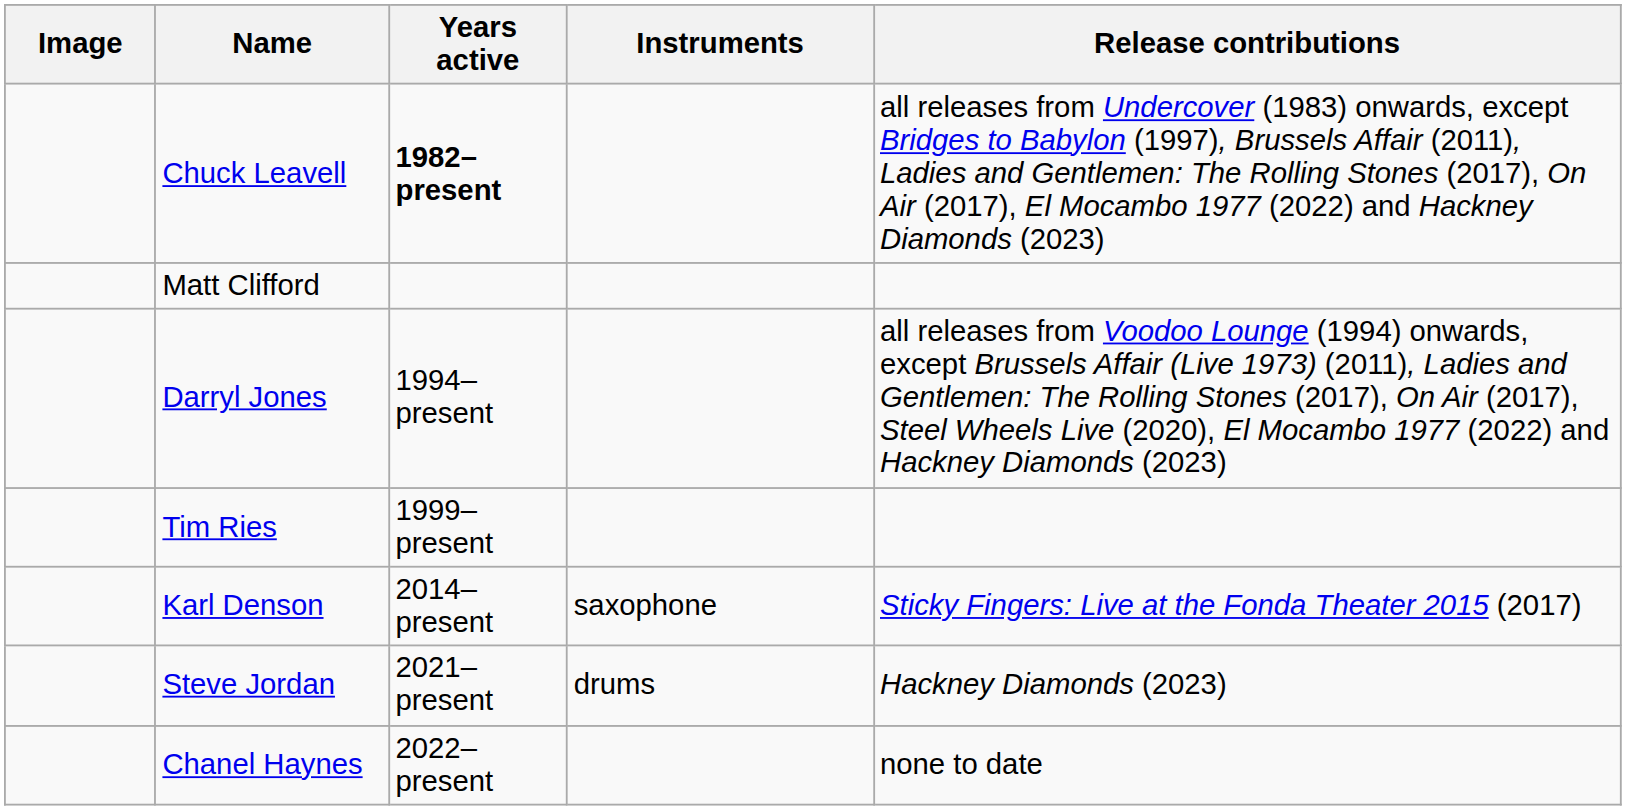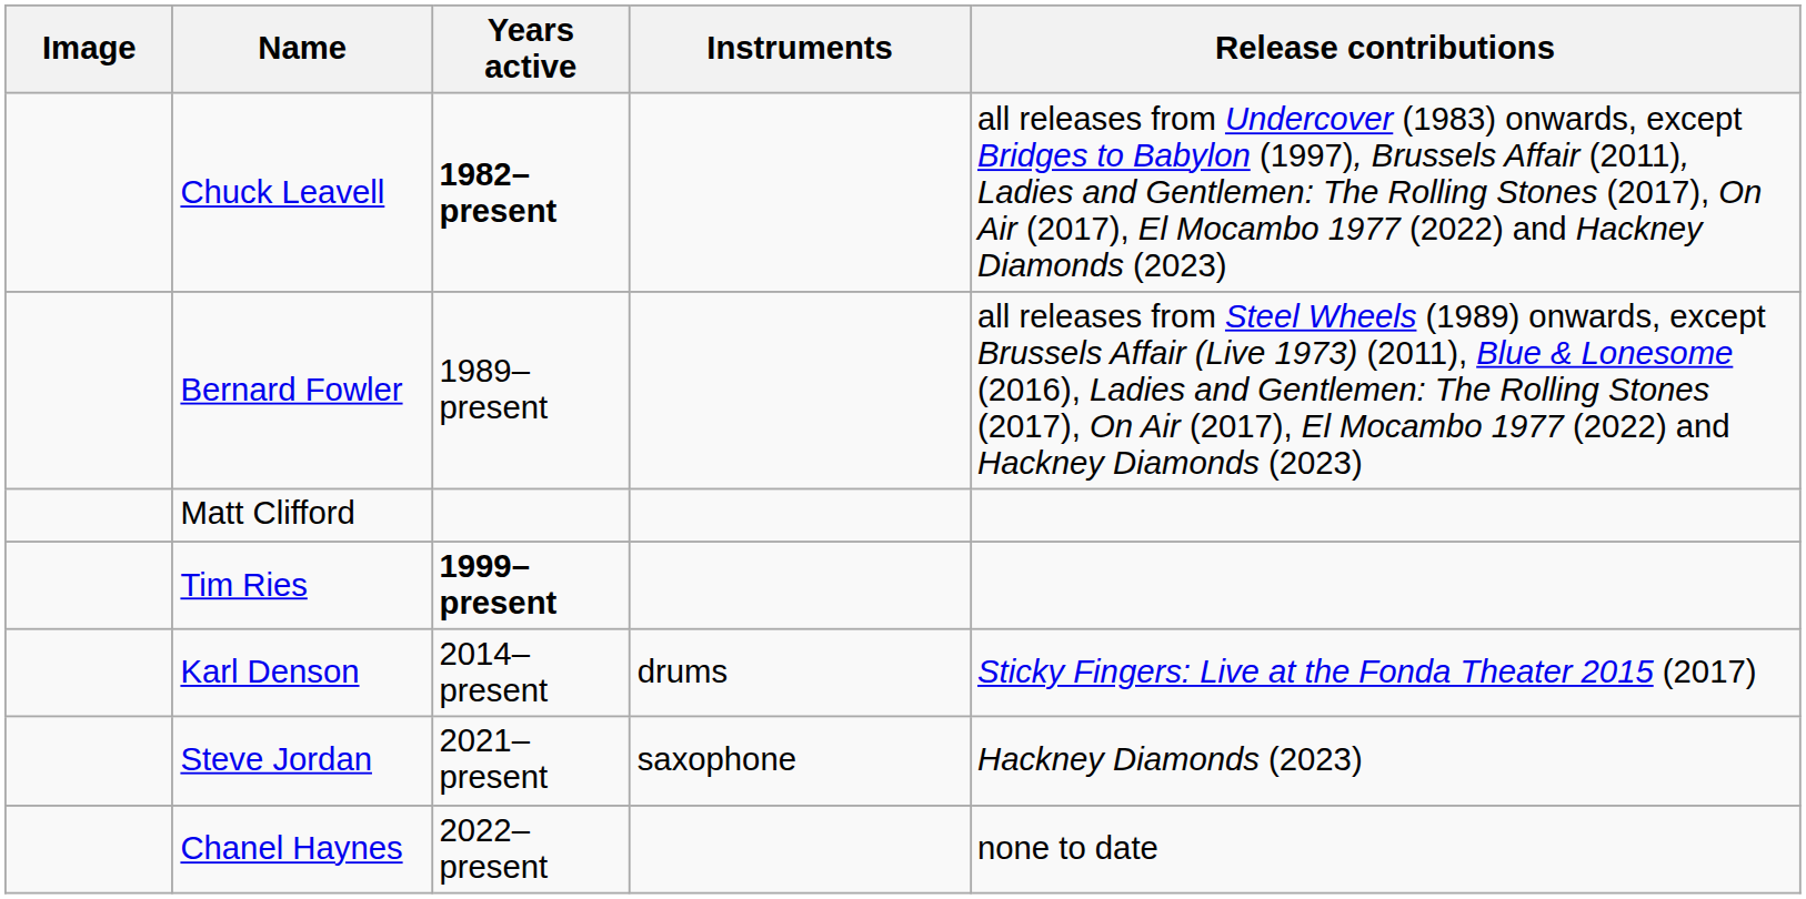+ row: Bernard Fowler | 1989–present | all releases from Steel Wheels (1989) onwards, except Brussels Affair (Live 1973) (2011), Blue & Lonesome (2016), Ladies and Gentlemen: The Rolling Stones (2017), On Air (2017), El Mocambo 1977 (2022) and Hackney Diamonds (2023)
- row: Darryl Jones | 1994–present | all releases from Voodoo Lounge (1994) onwards, except Brussels Affair (Live 1973) (2011), Ladies and Gentlemen: The Rolling Stones (2017), On Air (2017), Steel Wheels Live (2020), El Mocambo 1977 (2022) and Hackney Diamonds (2023)
Tim Ries | Years active: normal -> bold
Karl Denson | Instruments: saxophone -> drums
Steve Jordan | Instruments: drums -> saxophone
